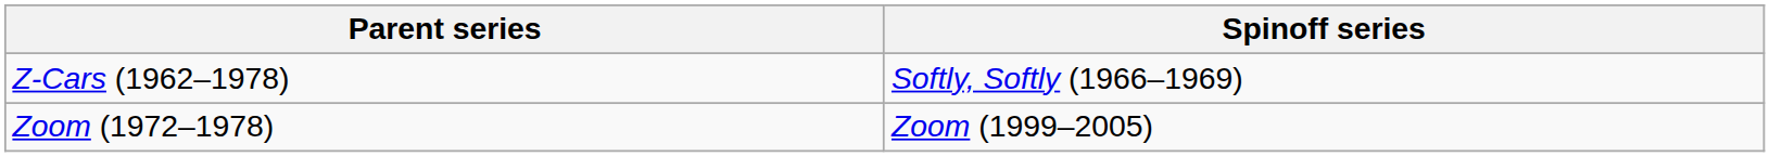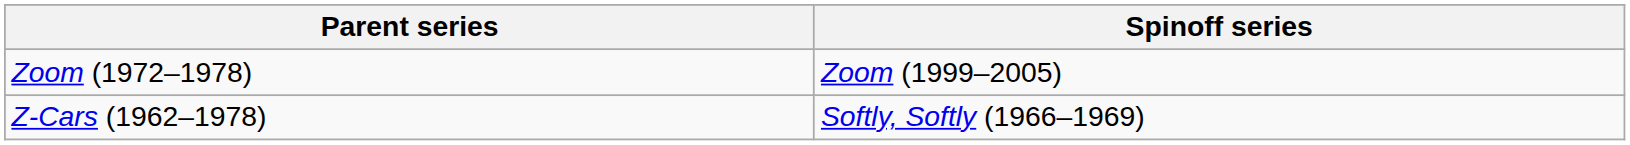rows swapped: Z-Cars (1962–1978) <-> Zoom (1972–1978)
